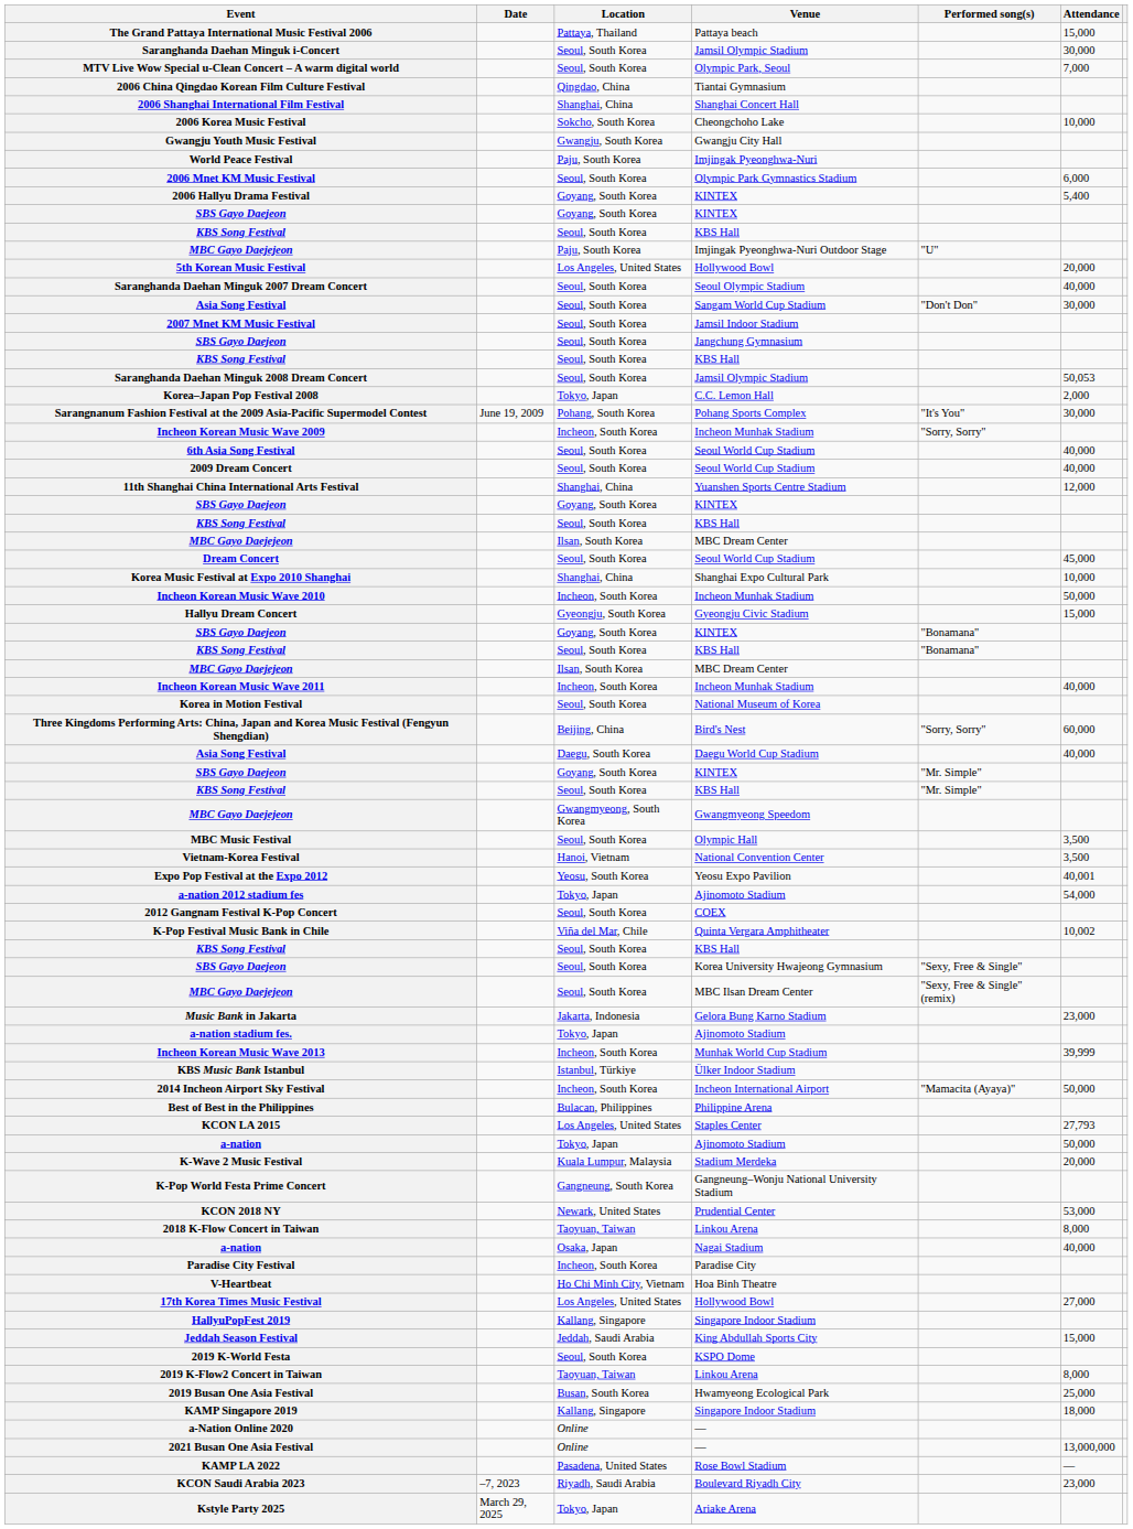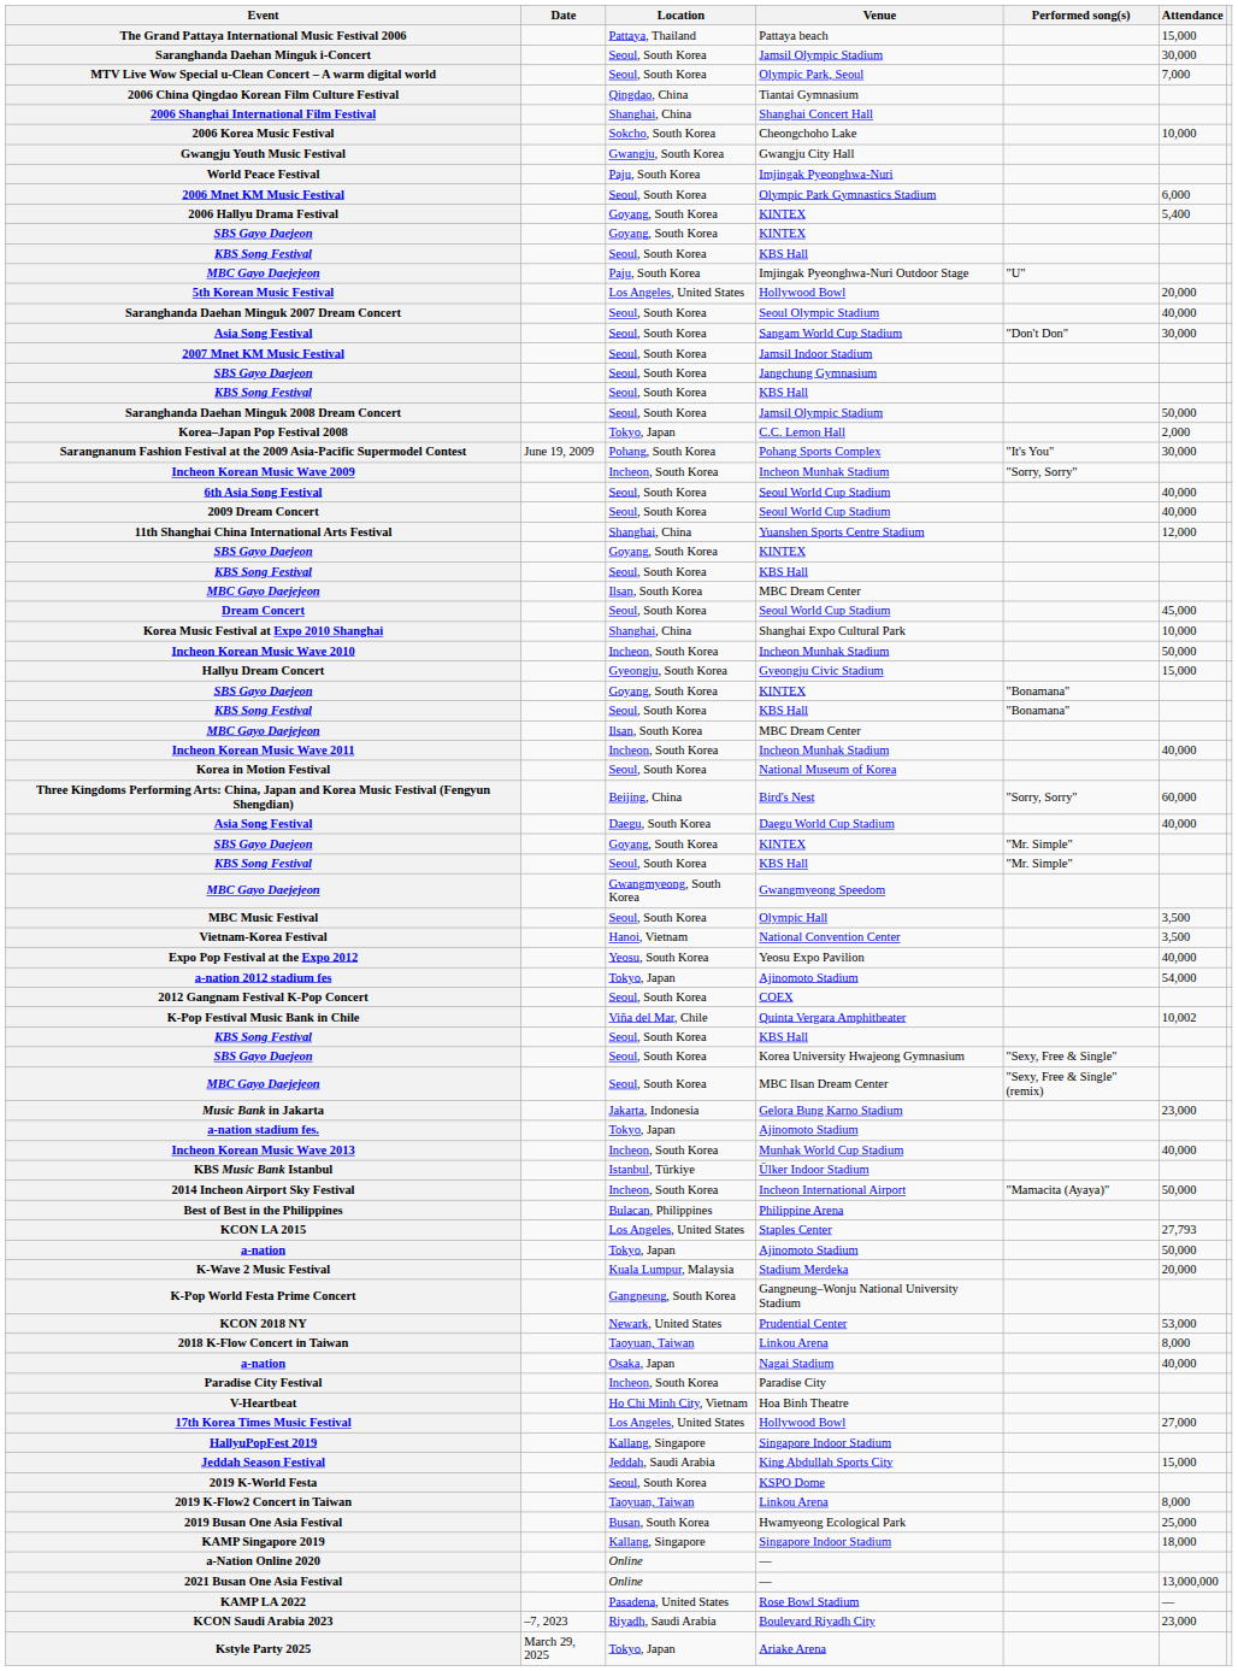Saranghanda Daehan Minguk 2008 Dream Concert | Attendance: 50,053 -> 50,000
Expo Pop Festival at the Expo 2012 | Attendance: 40,001 -> 40,000
Incheon Korean Music Wave 2013 | Attendance: 39,999 -> 40,000
